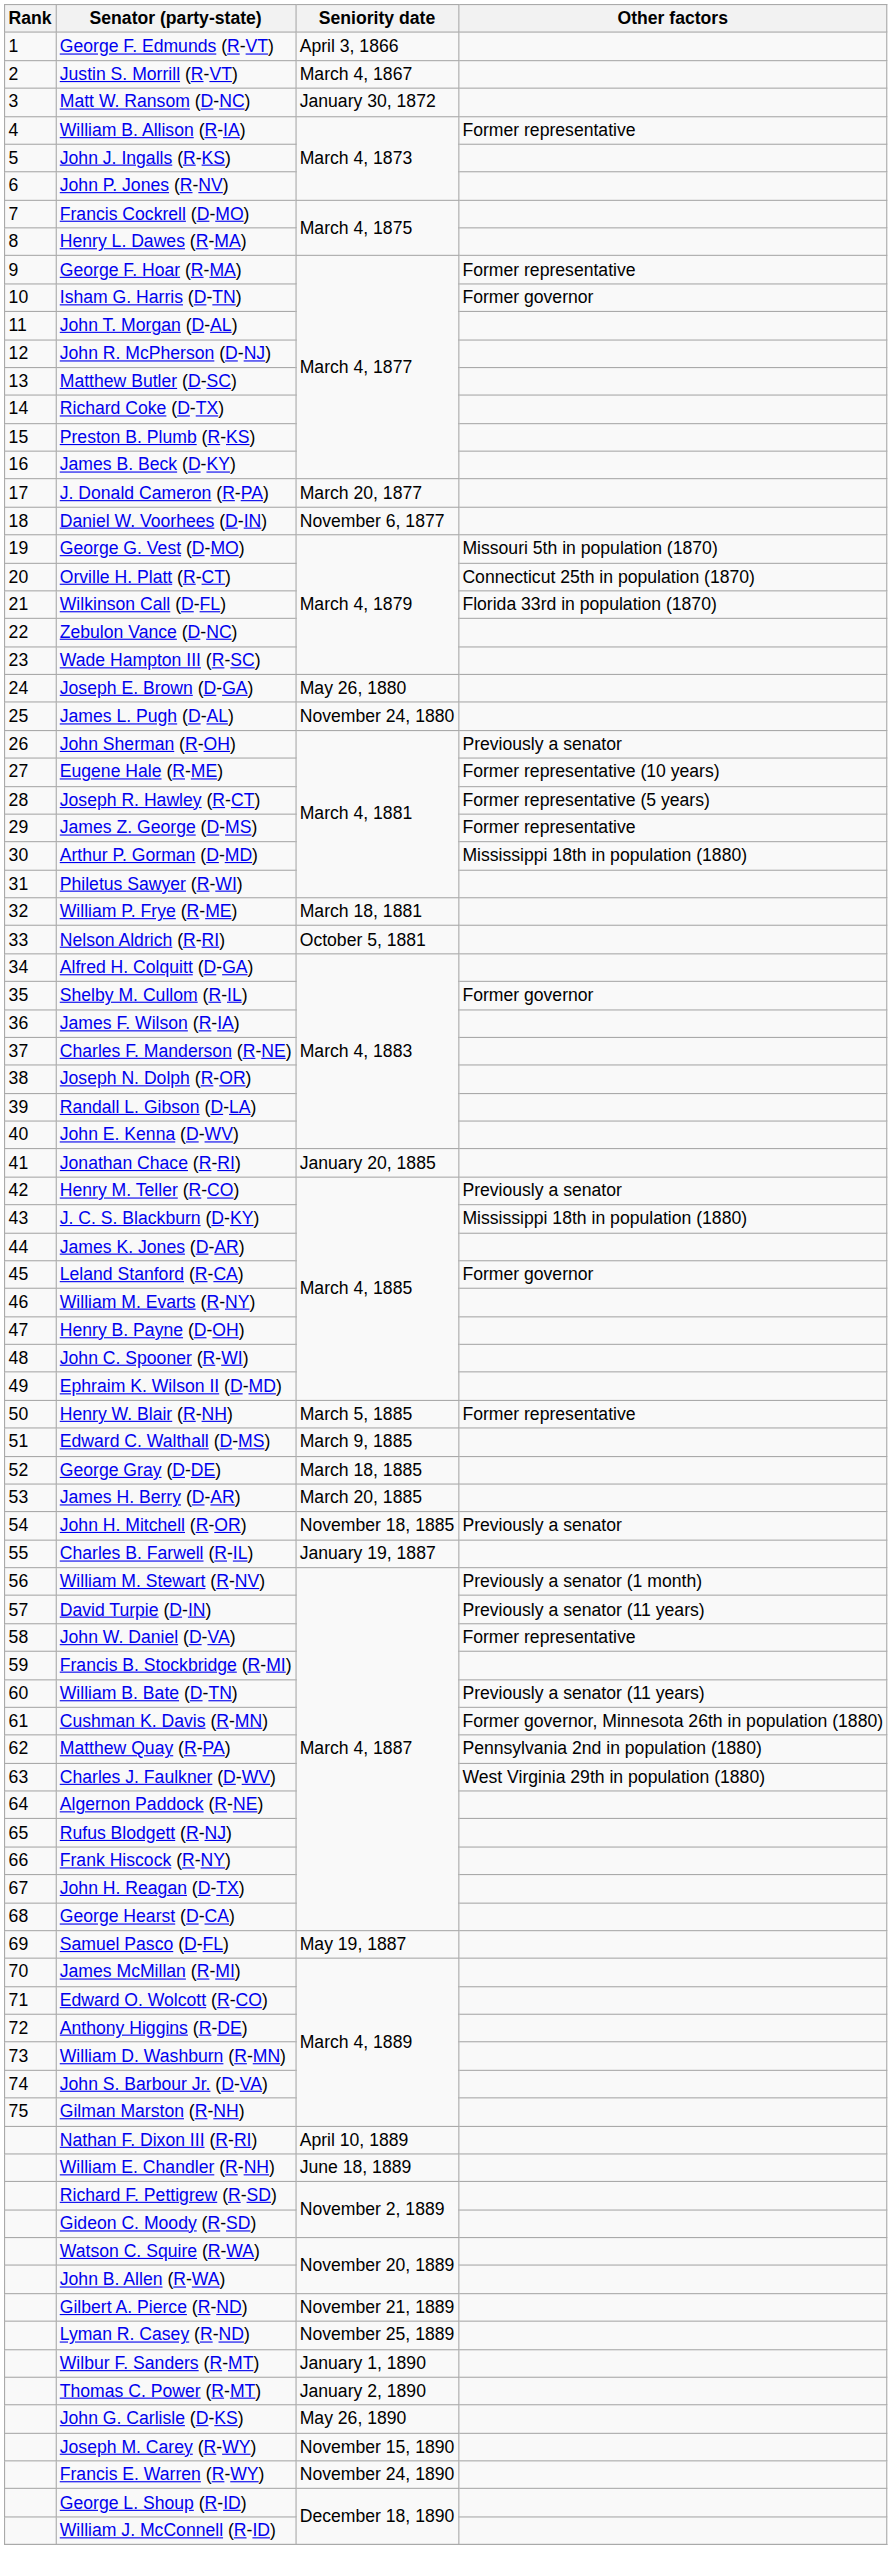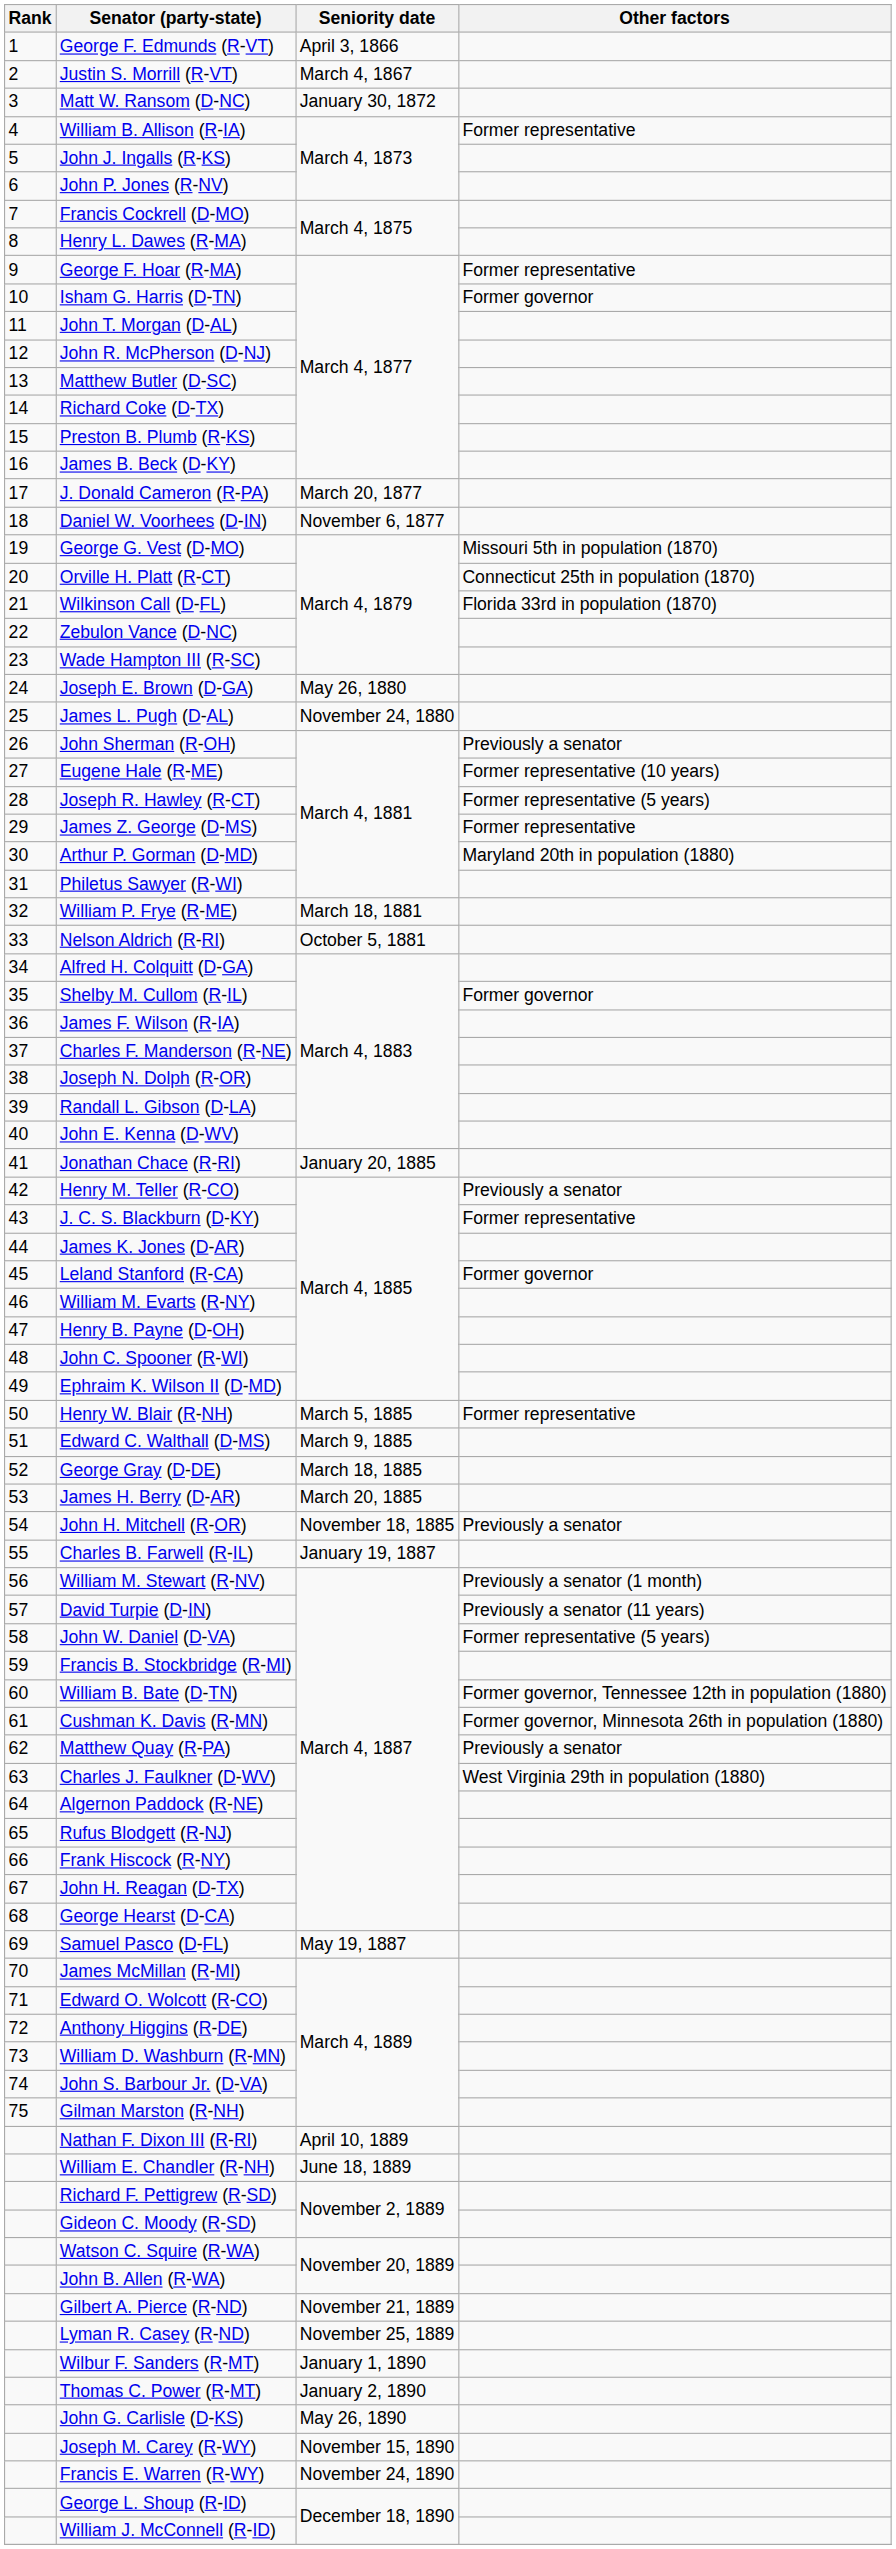Arthur P. Gorman (D-MD) | Other factors: Mississippi 18th in population (1880) -> Maryland 20th in population (1880)
J. C. S. Blackburn (D-KY) | Other factors: Mississippi 18th in population (1880) -> Former representative
John W. Daniel (D-VA) | Other factors: Former representative -> Former representative (5 years)
William B. Bate (D-TN) | Other factors: Previously a senator (11 years) -> Former governor, Tennessee 12th in population (1880)
Matthew Quay (R-PA) | Other factors: Pennsylvania 2nd in population (1880) -> Previously a senator
